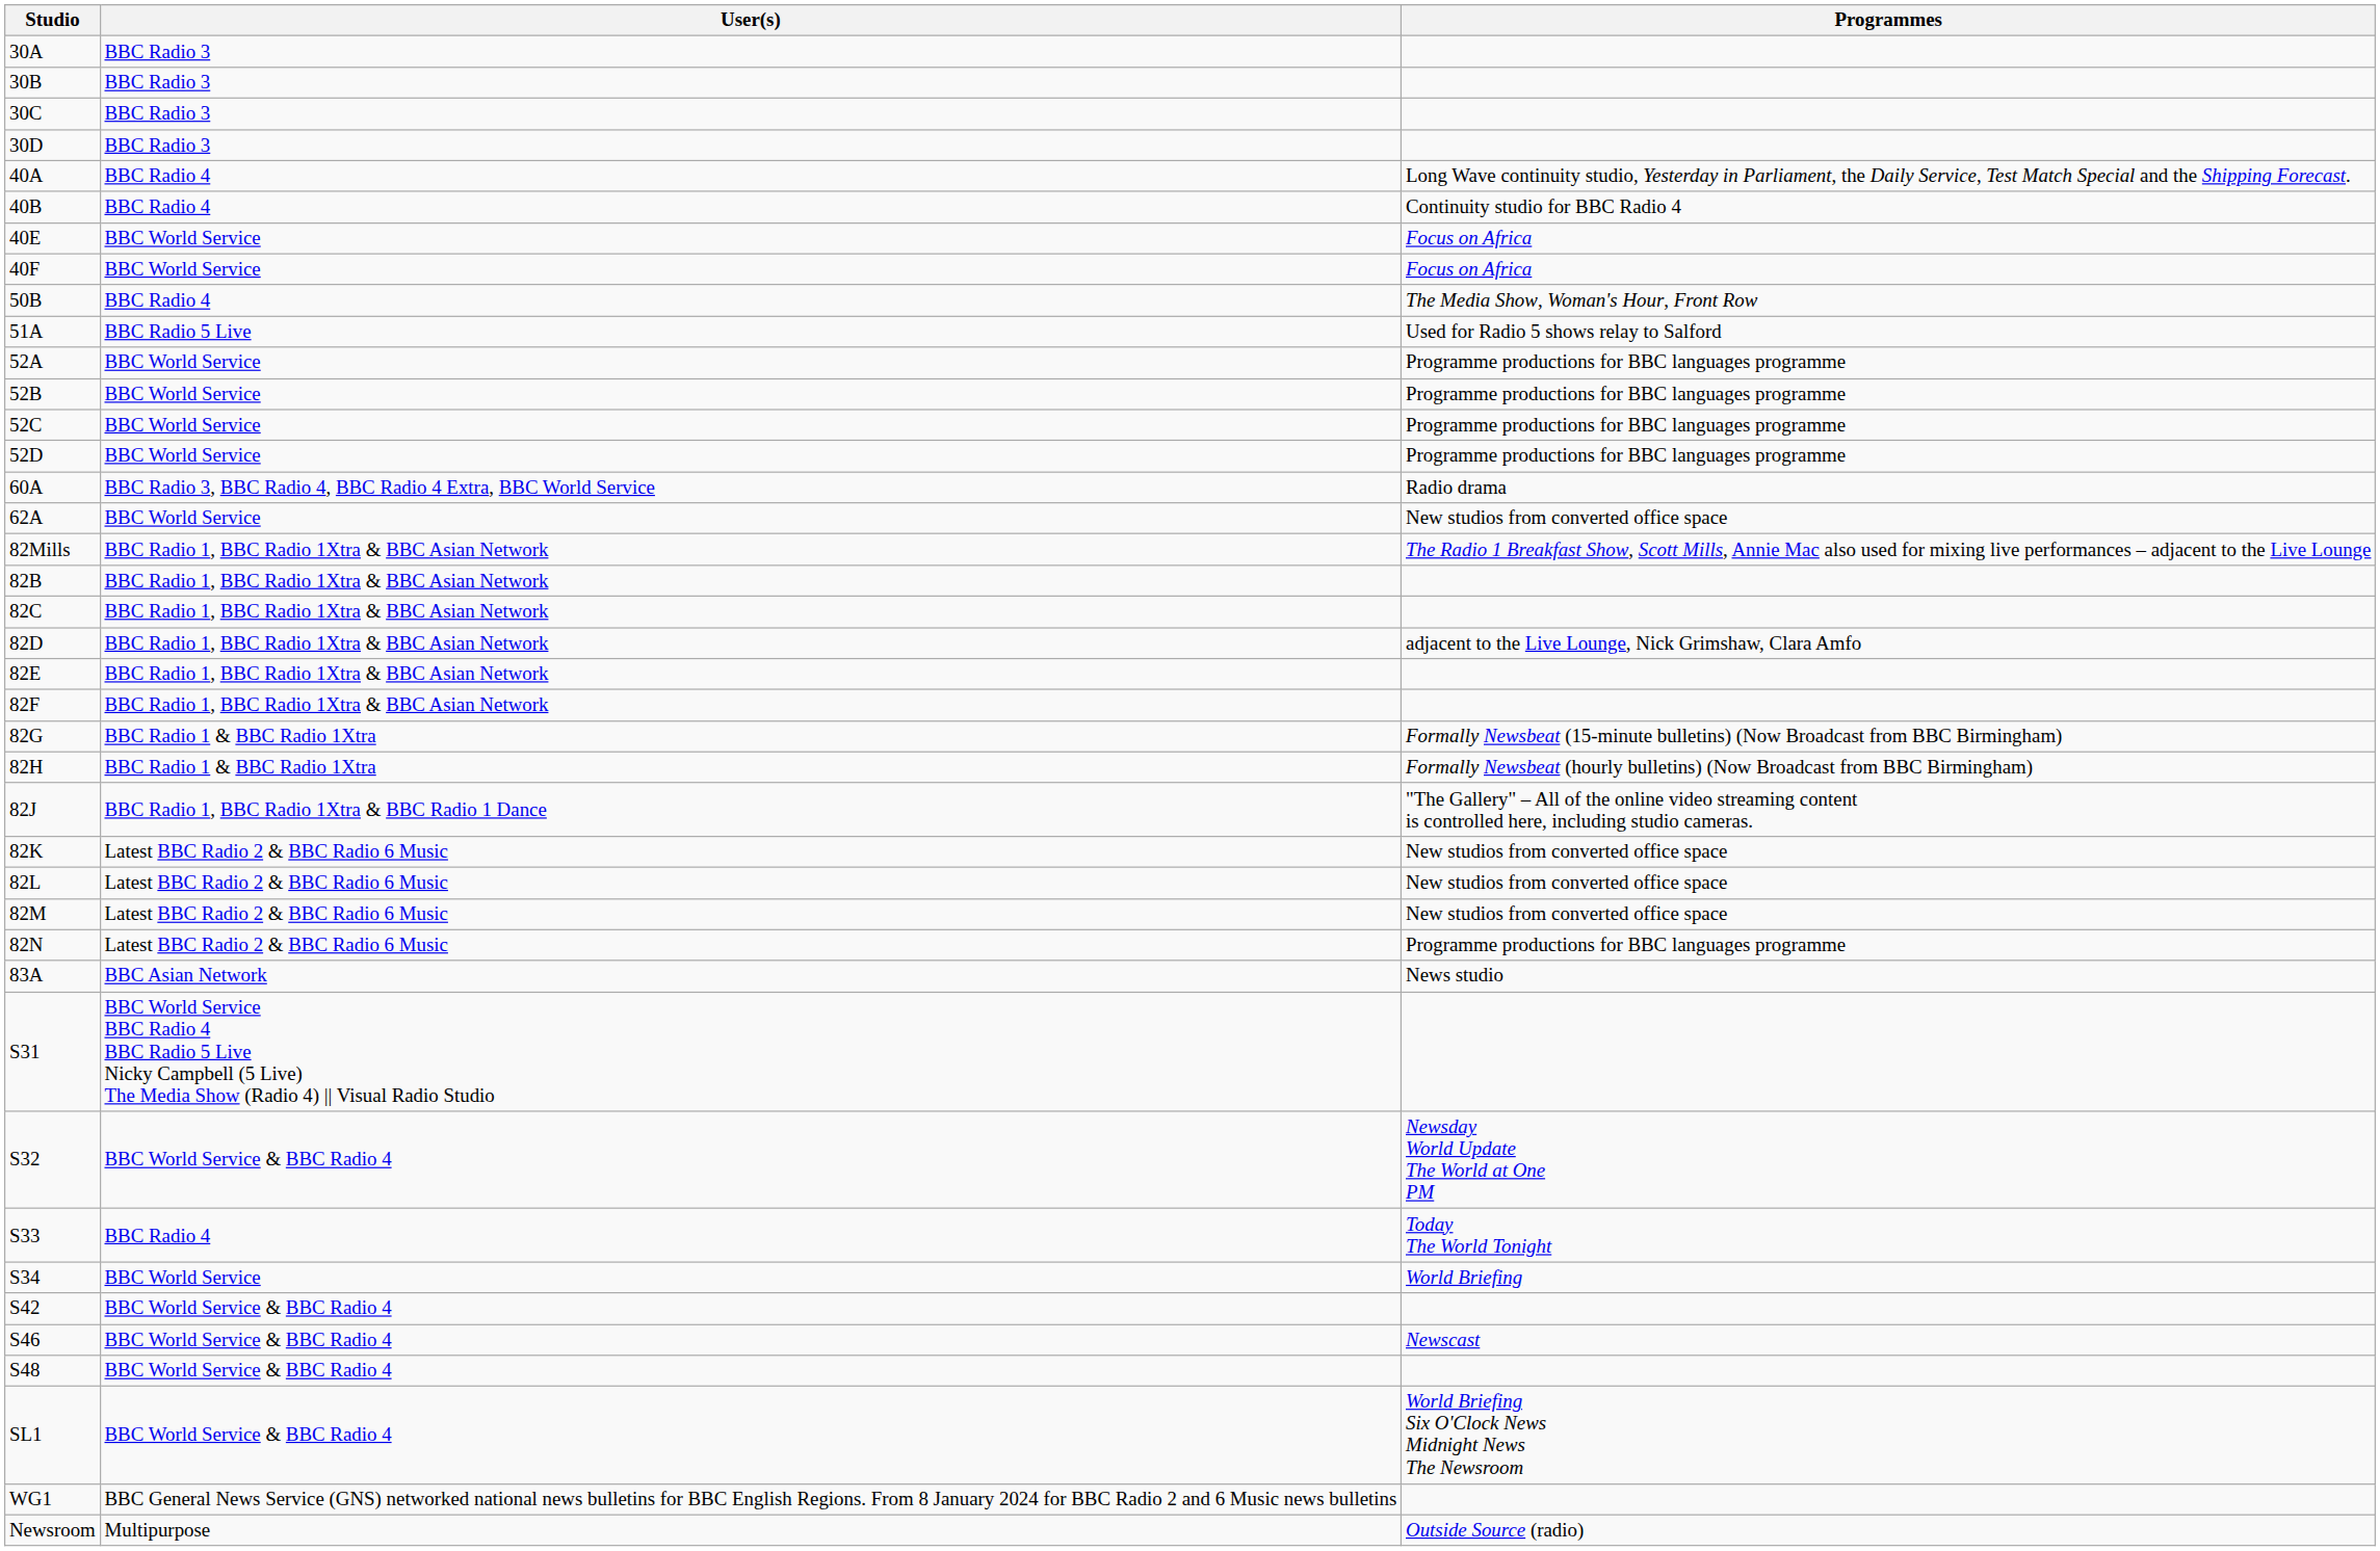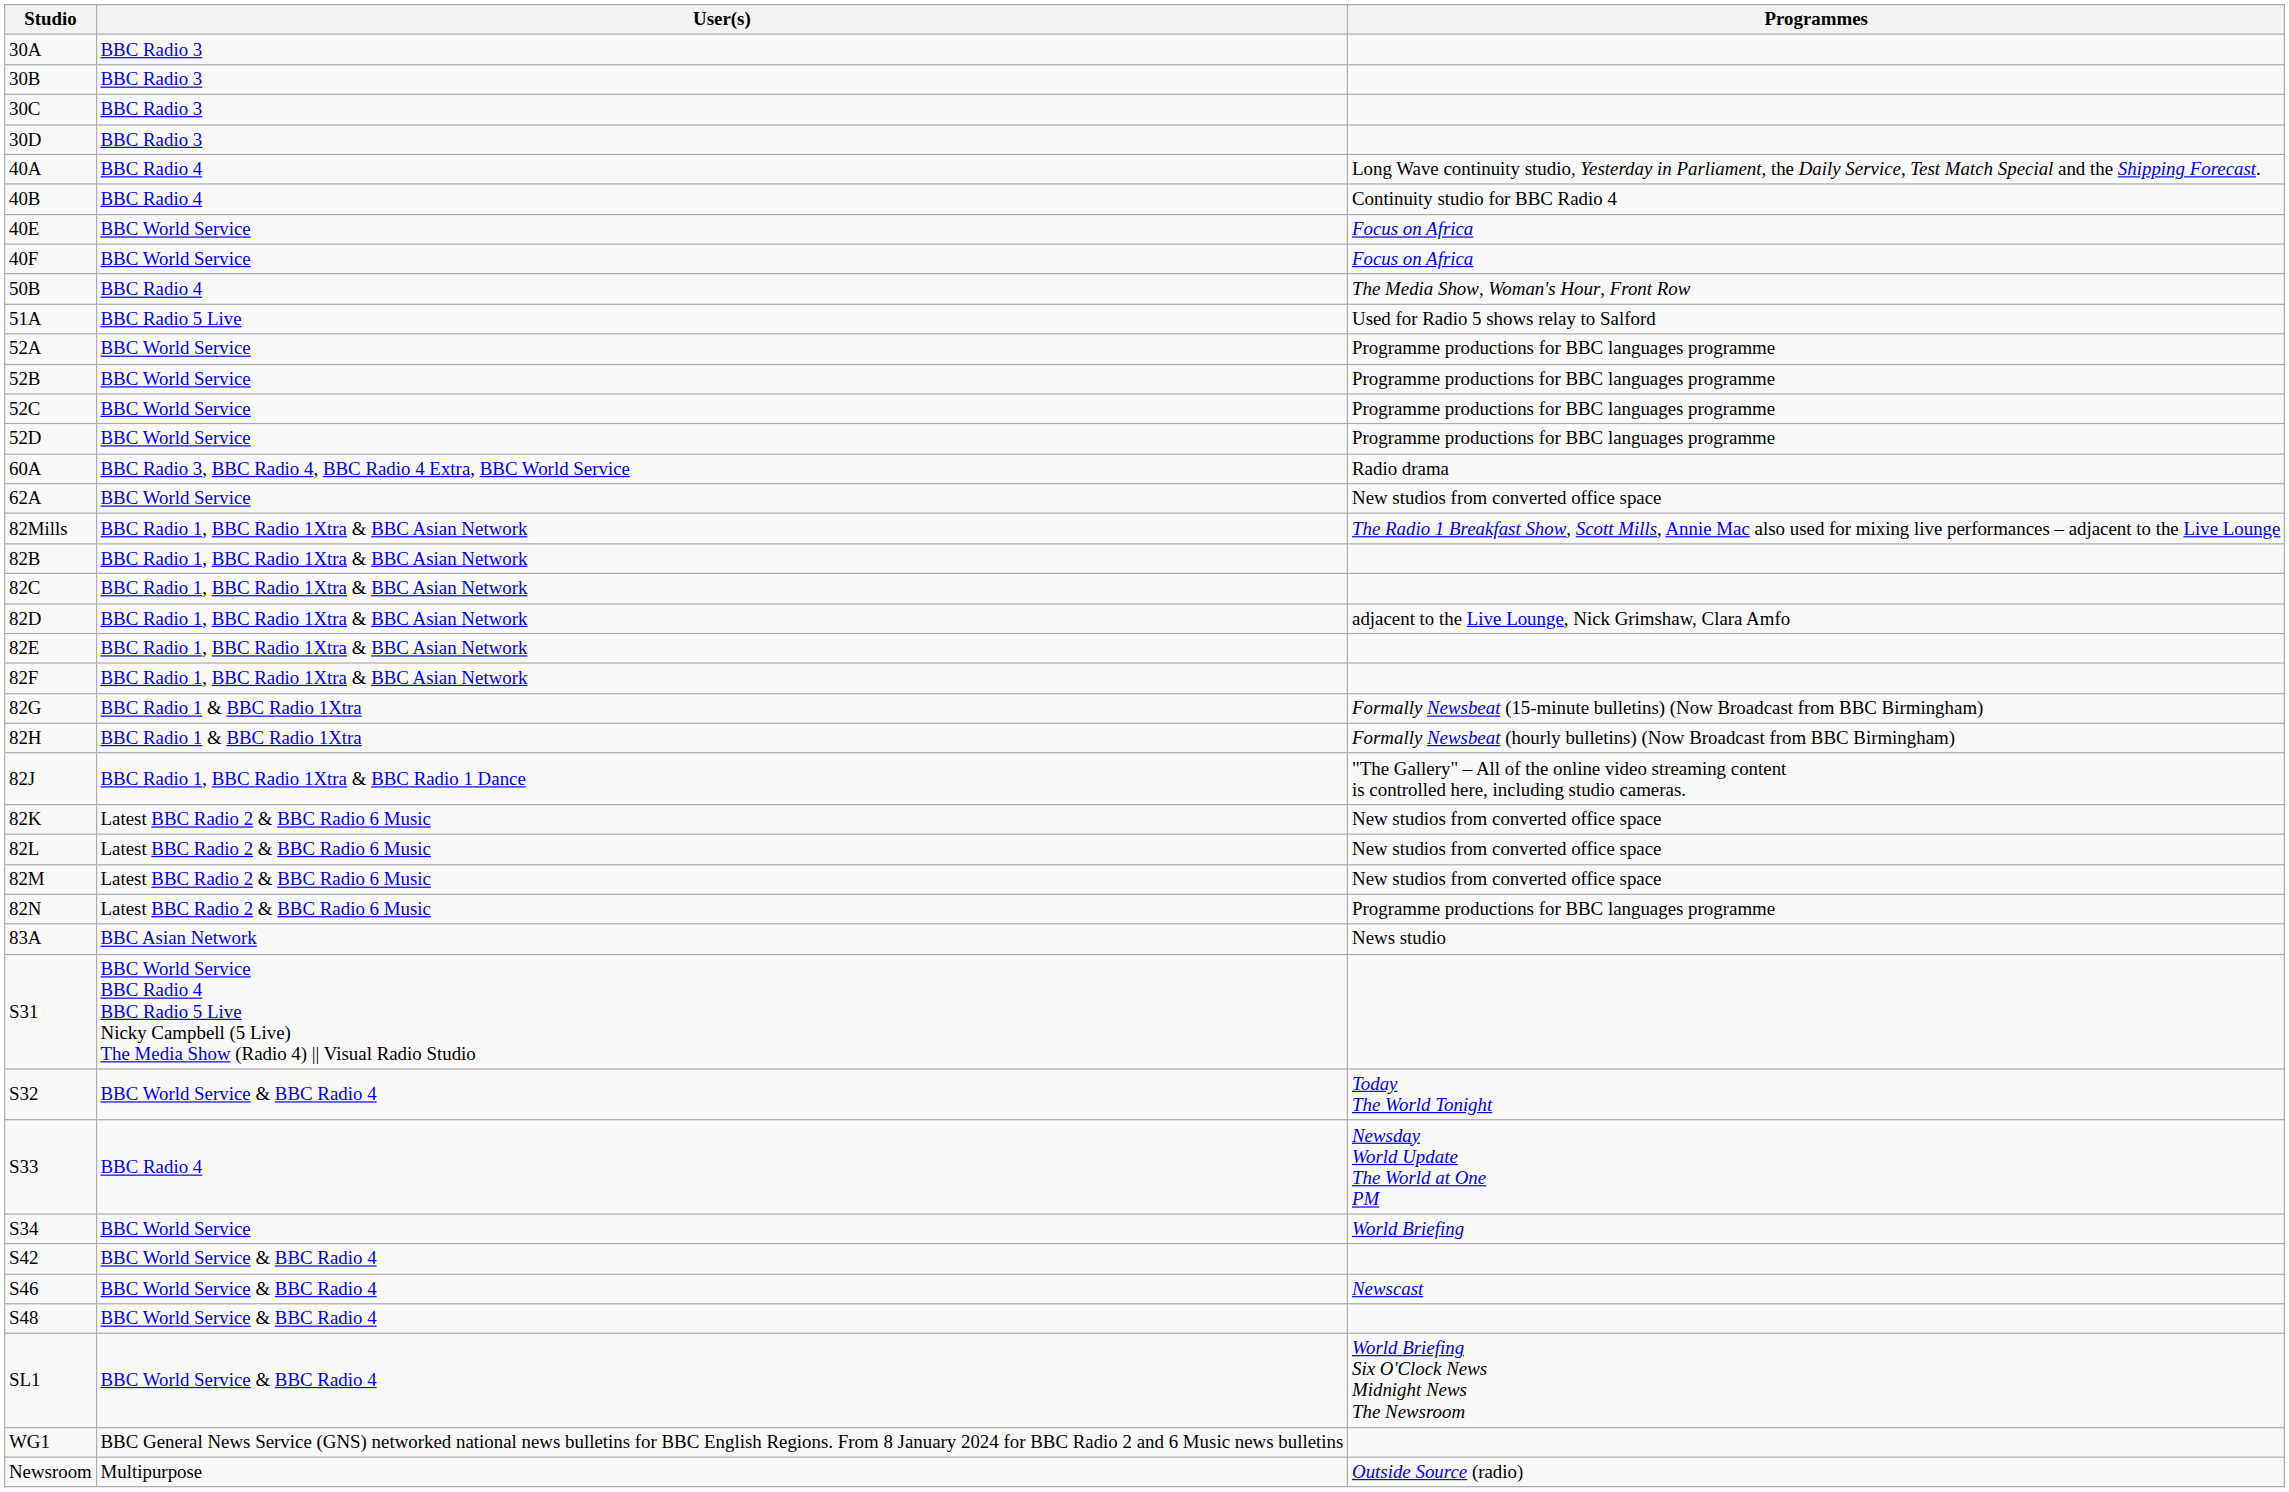S32 | Programmes: Newsday World Update The World at One PM -> Today The World Tonight
S33 | Programmes: Today The World Tonight -> Newsday World Update The World at One PM
